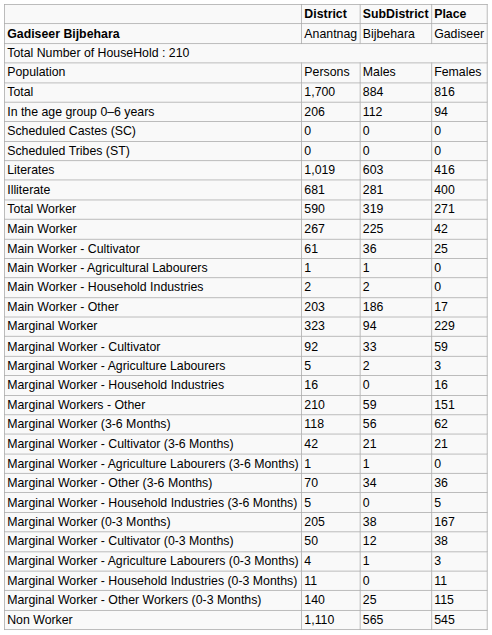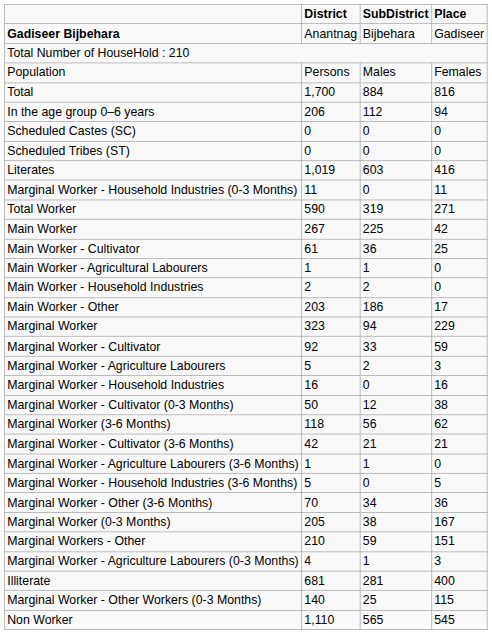rows swapped: Illiterate <-> Marginal Worker - Household Industries (0-3 Months)
rows swapped: Marginal Workers - Other <-> Marginal Worker - Cultivator (0-3 Months)
rows swapped: Marginal Worker - Household Industries (3-6 Months) <-> Marginal Worker - Other (3-6 Months)
